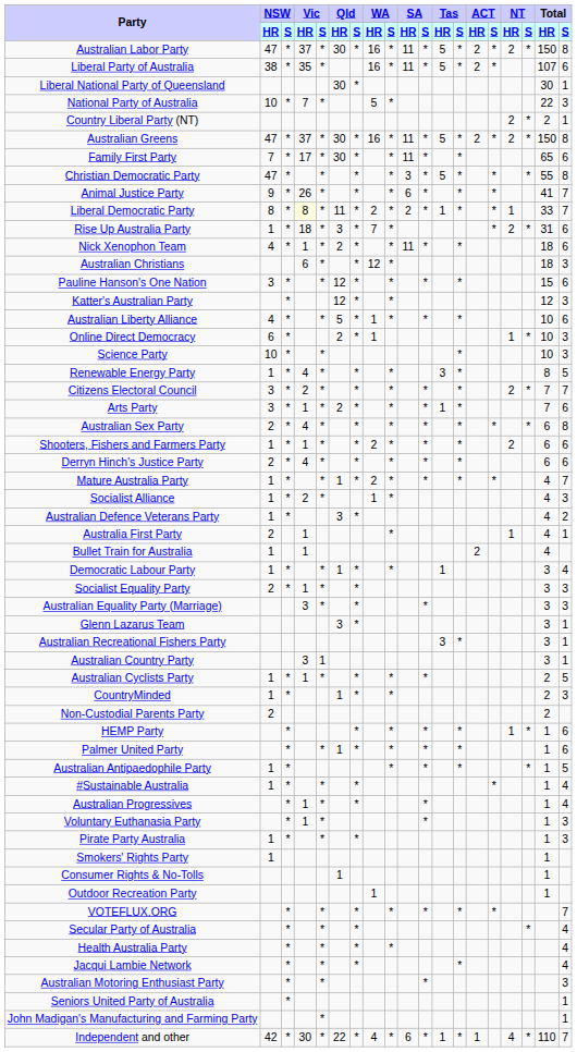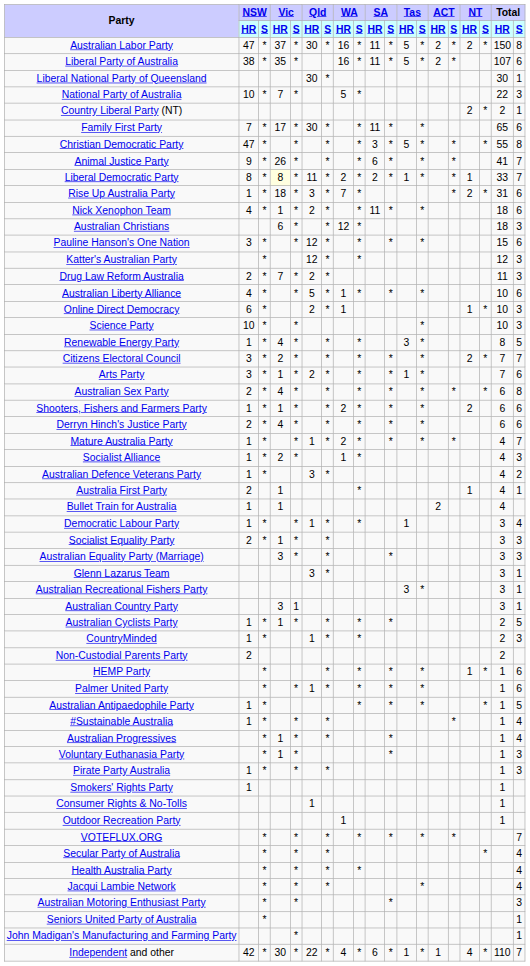- row: Australian Greens | 47 | * | 37 | * | 30 | * | 16 | * | 11 | * | 5 | * | 2 | * | 2 | * | 150 | 8
+ row: Drug Law Reform Australia | 2 | * | 7 | * | 2 | * | 11 | 3
